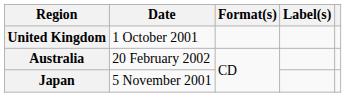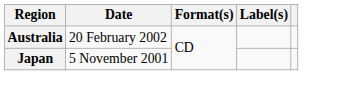- row: United Kingdom | 1 October 2001
